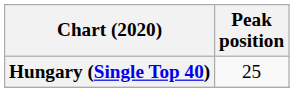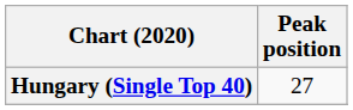Hungary (Single Top 40) | Peak position: 25 -> 27
